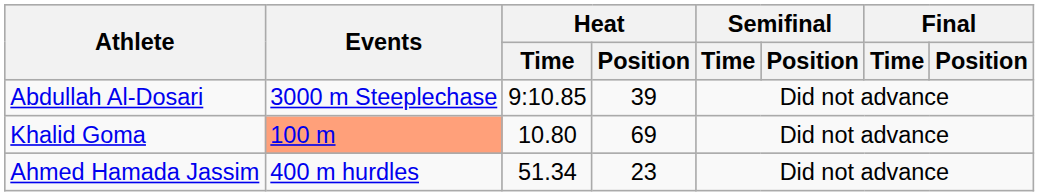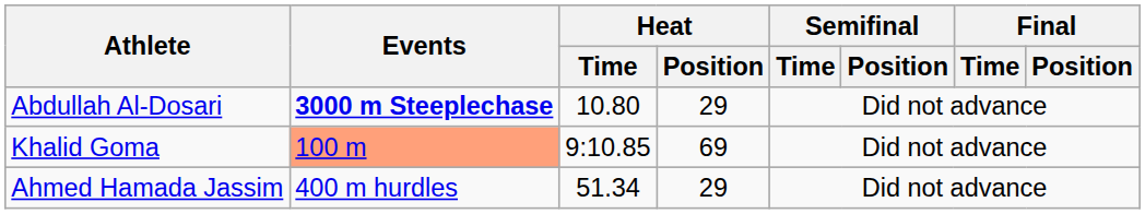Abdullah Al-Dosari | Events: normal -> bold
Abdullah Al-Dosari | Heat / Time: 9:10.85 -> 10.80
Abdullah Al-Dosari | Heat / Position: 39 -> 29
Khalid Goma | Heat / Time: 10.80 -> 9:10.85
Ahmed Hamada Jassim | Heat / Position: 23 -> 29
